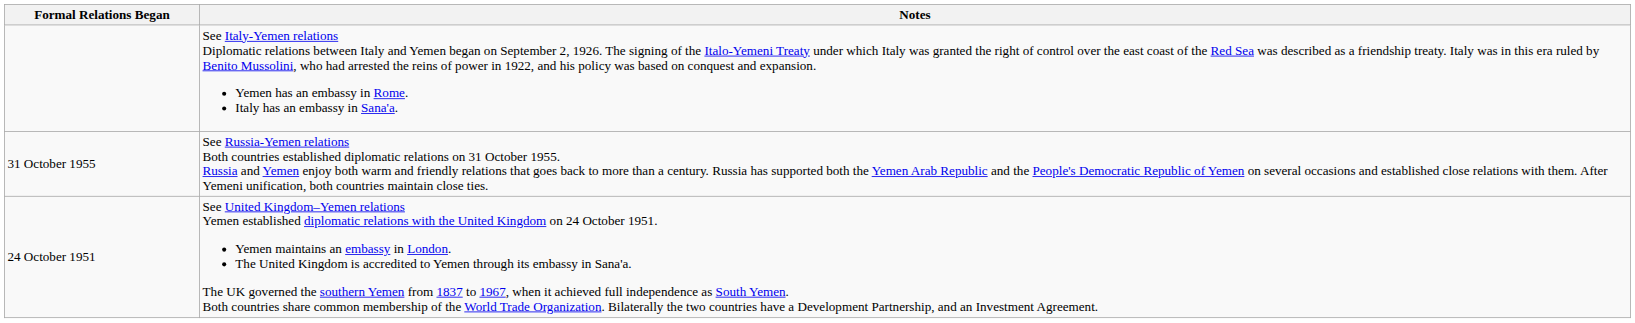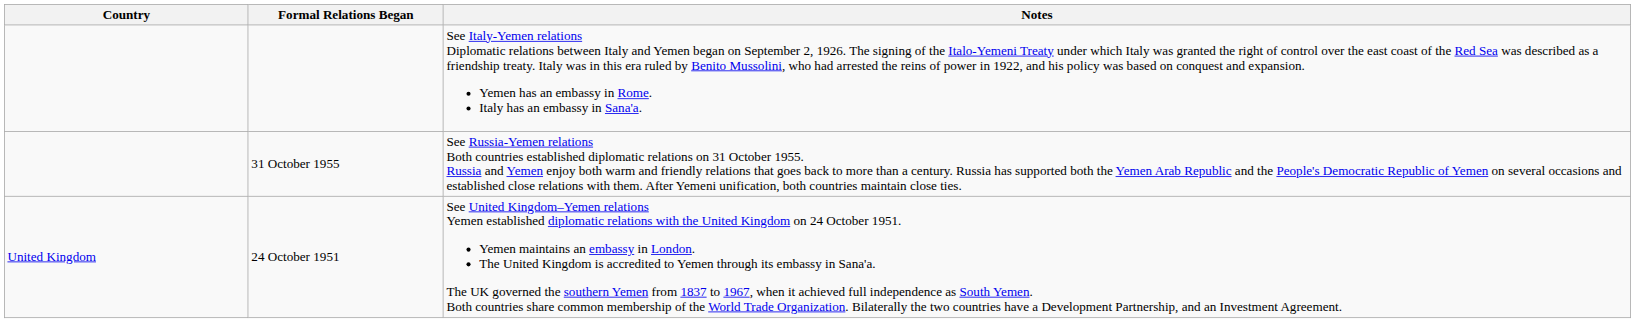+ column: Country | United Kingdom
